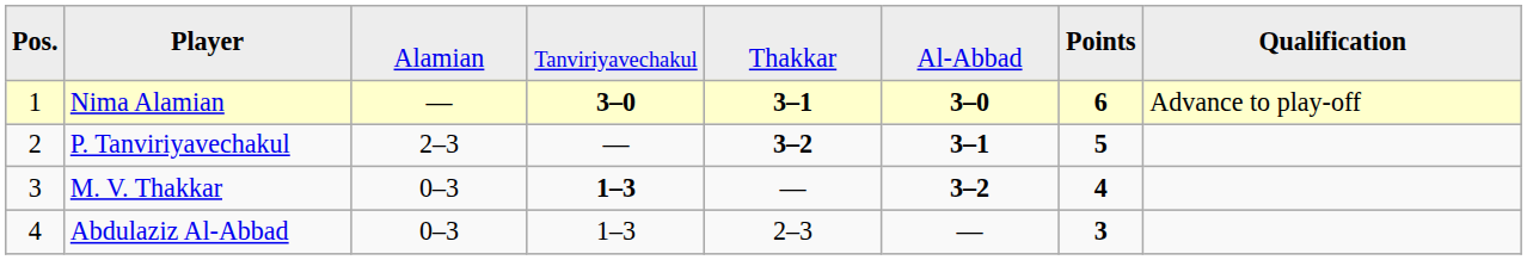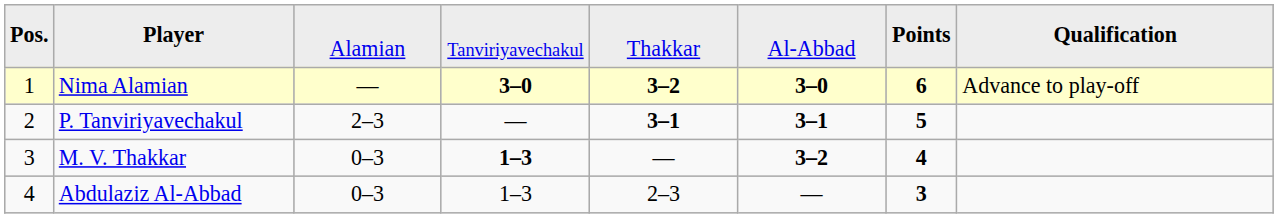Nima Alamian | column 5: 3–1 -> 3–2
P. Tanviriyavechakul | column 5: 3–2 -> 3–1
